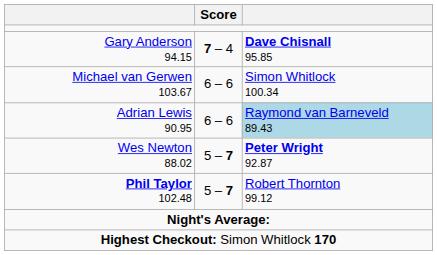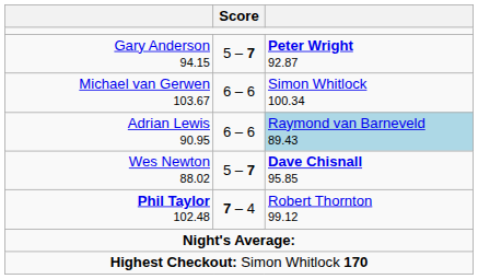Gary Anderson 94.15 | Score: 7 – 4 -> 5 – 7
Gary Anderson 94.15 | column 3: Dave Chisnall 95.85 -> Peter Wright 92.87
Wes Newton 88.02 | column 3: Peter Wright 92.87 -> Dave Chisnall 95.85
Phil Taylor 102.48 | Score: 5 – 7 -> 7 – 4
